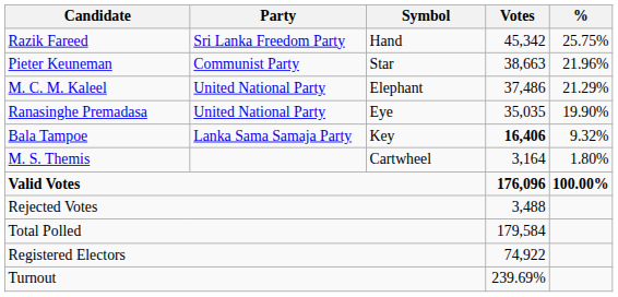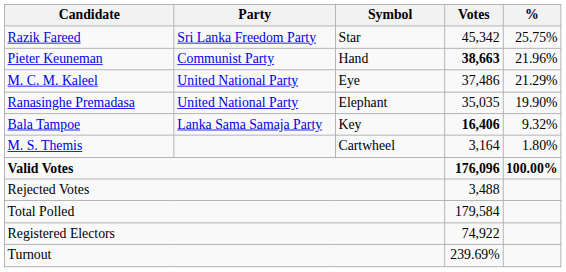Razik Fareed | Symbol: Hand -> Star
Pieter Keuneman | Symbol: Star -> Hand
Pieter Keuneman | Votes: normal -> bold
M. C. M. Kaleel | Symbol: Elephant -> Eye
Ranasinghe Premadasa | Symbol: Eye -> Elephant
